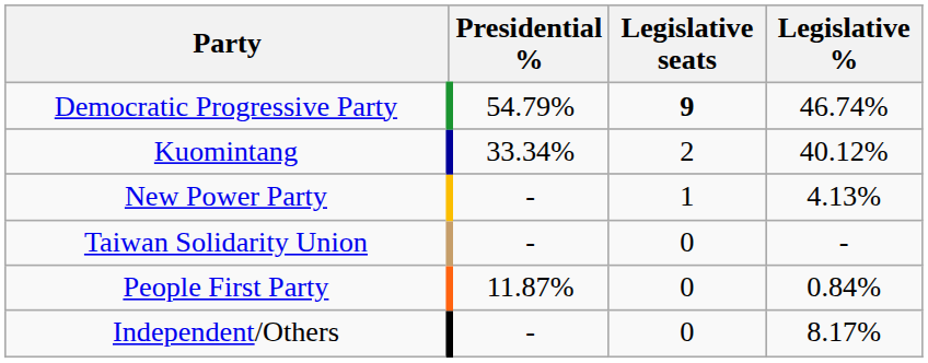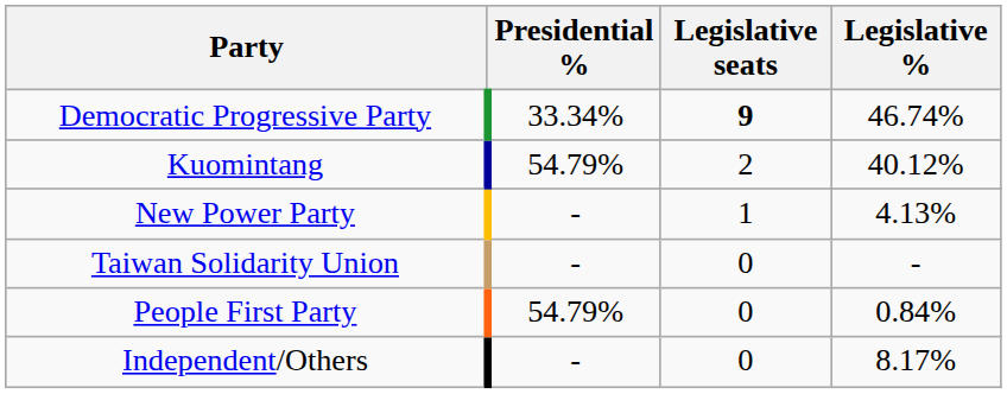Democratic Progressive Party | Presidential %: 54.79% -> 33.34%
Kuomintang | Presidential %: 33.34% -> 54.79%
People First Party | Presidential %: 11.87% -> 54.79%
